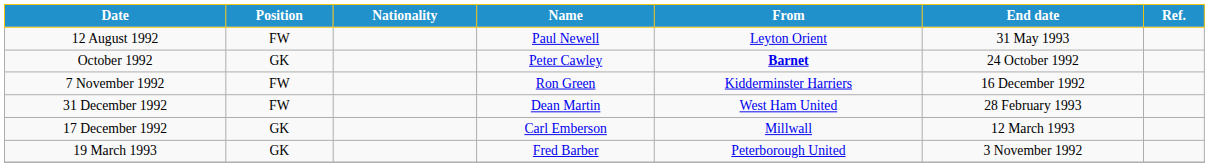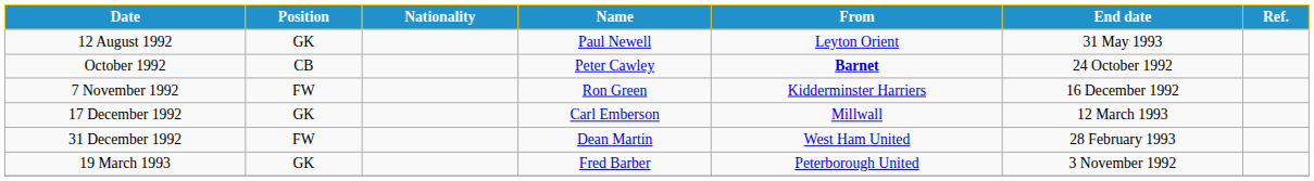12 August 1992 | Position: FW -> GK
October 1992 | Position: GK -> CB
rows swapped: 17 December 1992 <-> 31 December 1992
